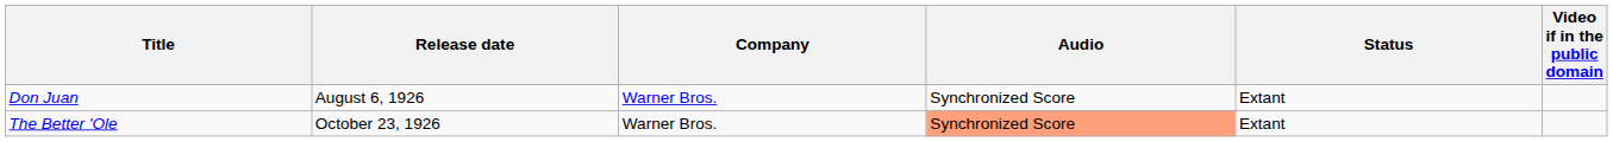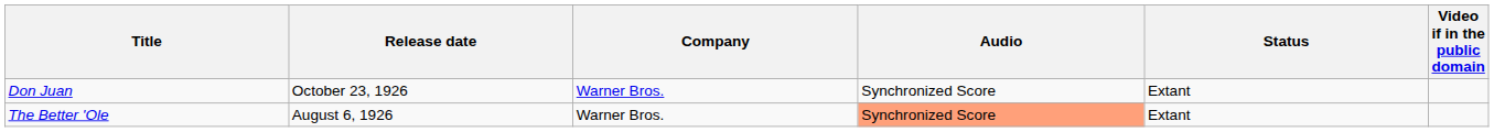Don Juan | Release date: August 6, 1926 -> October 23, 1926
The Better 'Ole | Release date: October 23, 1926 -> August 6, 1926
